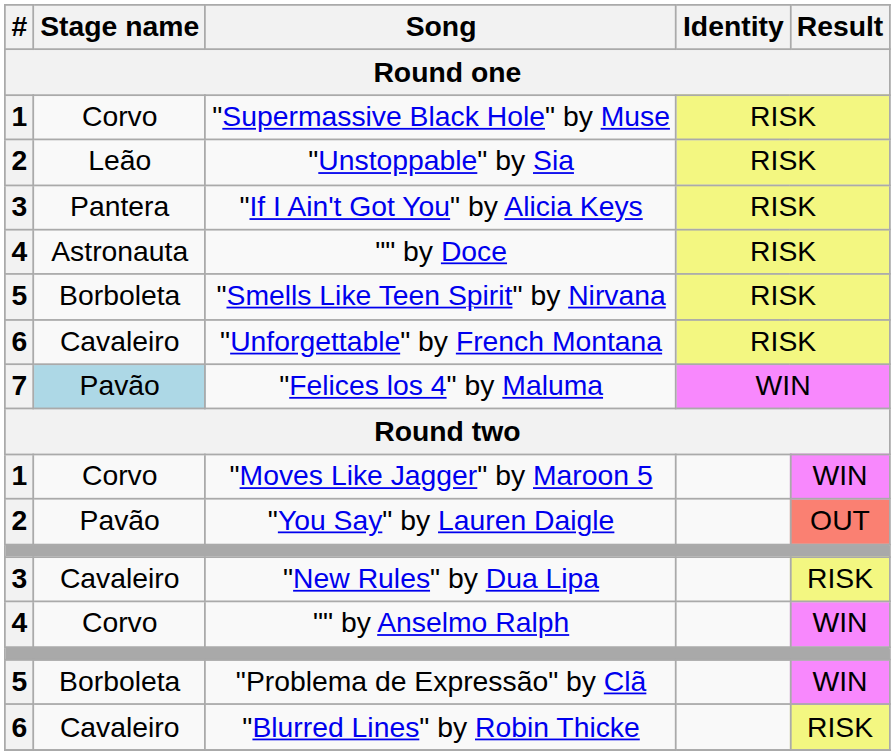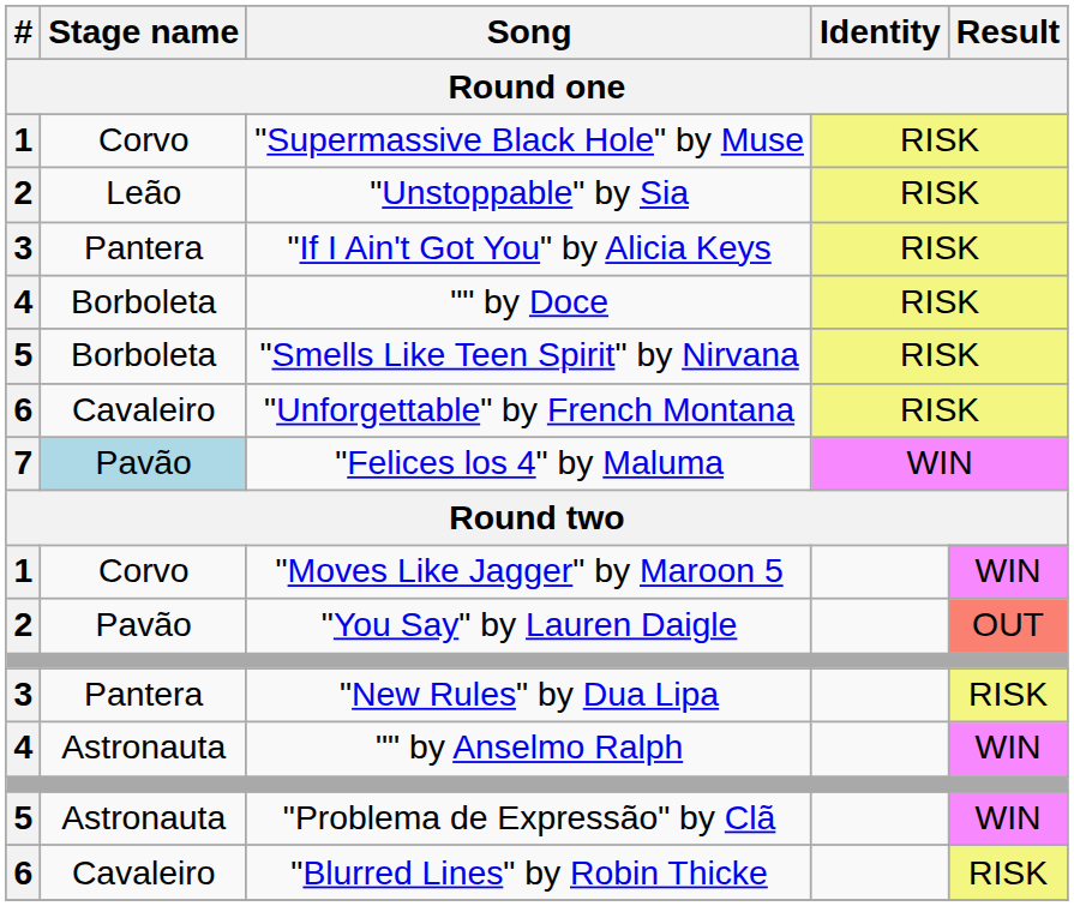"" by Doce | Stage name: Astronauta -> Borboleta
"New Rules" by Dua Lipa | Stage name: Cavaleiro -> Pantera
"" by Anselmo Ralph | Stage name: Corvo -> Astronauta
"Problema de Expressão" by Clã | Stage name: Borboleta -> Astronauta
